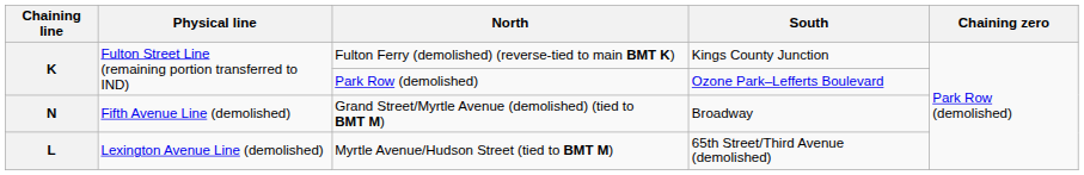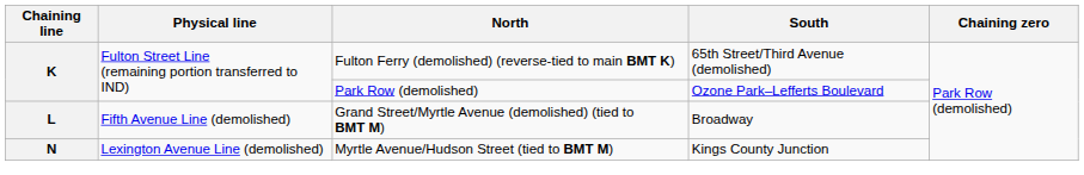Fulton Ferry (demolished) (reverse-tied to main BMT K) | South: Kings County Junction -> 65th Street/Third Avenue (demolished)
Grand Street/Myrtle Avenue (demolished) (tied to BMT M) | Chaining line: N -> L
Myrtle Avenue/Hudson Street (tied to BMT M) | Chaining line: L -> N
Myrtle Avenue/Hudson Street (tied to BMT M) | South: 65th Street/Third Avenue (demolished) -> Kings County Junction
